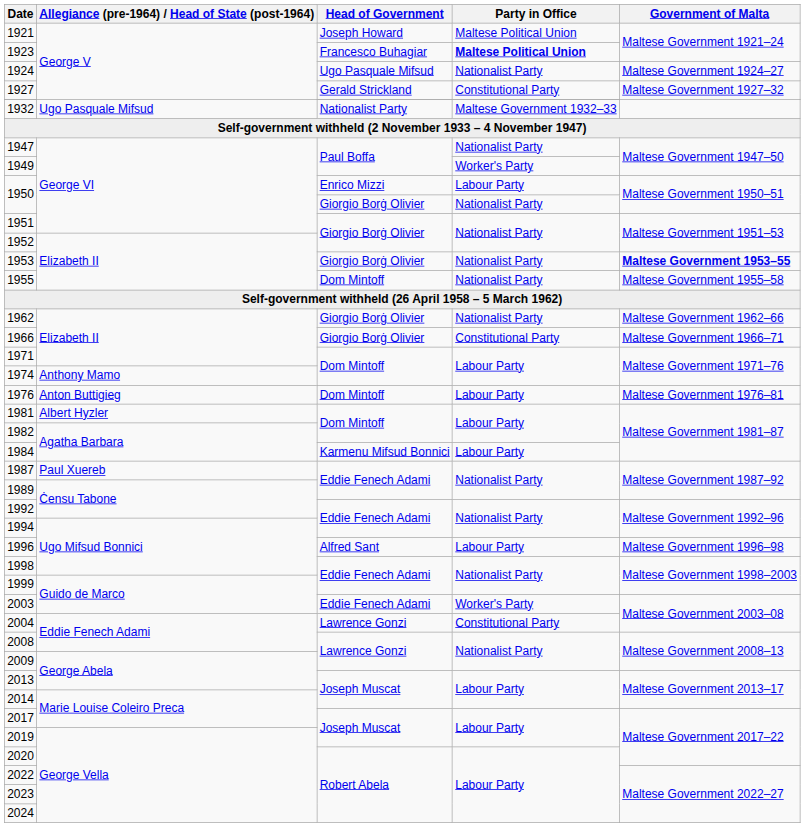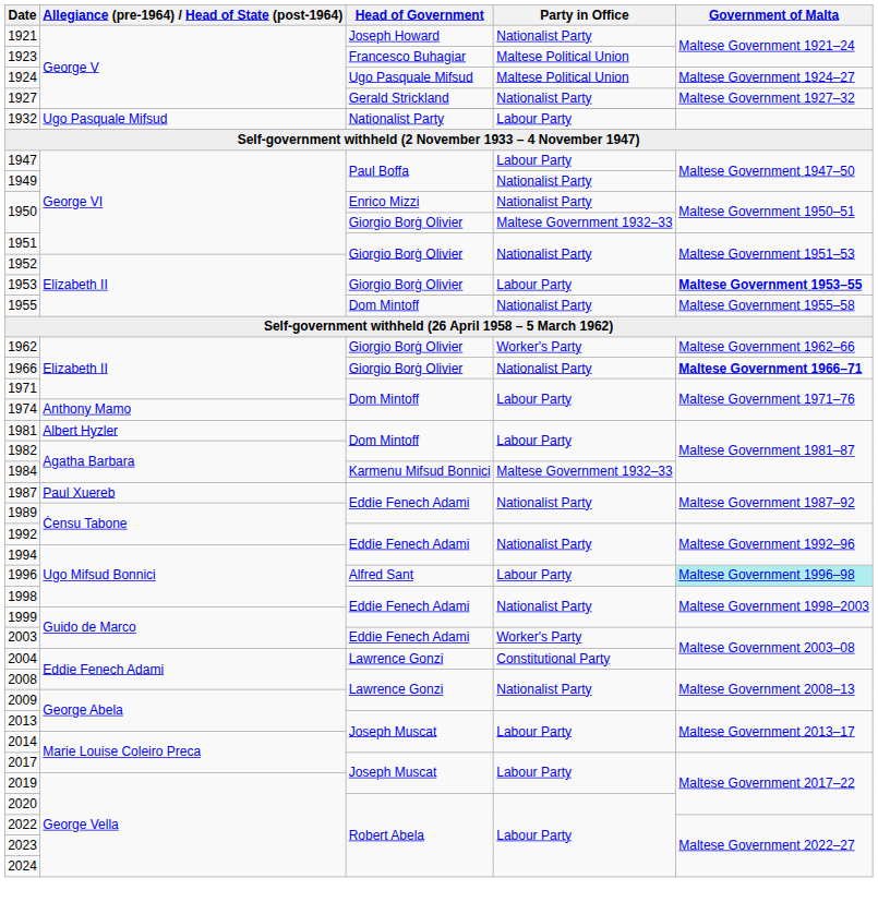1921 | Party in Office: Maltese Political Union -> Nationalist Party
1923 | Party in Office: bold -> normal
1924 | Party in Office: Nationalist Party -> Maltese Political Union
1927 | Party in Office: Constitutional Party -> Nationalist Party
1932 | Party in Office: Maltese Government 1932–33 -> Labour Party
1947 | Party in Office: Nationalist Party -> Labour Party
1949 | Party in Office: Worker's Party -> Nationalist Party
1950 / Enrico Mizzi | Party in Office: Labour Party -> Nationalist Party
1950 / Giorgio Borġ Olivier | Party in Office: Nationalist Party -> Maltese Government 1932–33
1953 | Party in Office: Nationalist Party -> Labour Party
1962 | Party in Office: Nationalist Party -> Worker's Party
1966 | Party in Office: Constitutional Party -> Nationalist Party
1966 | Government of Malta: normal -> bold
- row: 1976 | Anton Buttigieg | Dom Mintoff | Labour Party | Maltese Government 1976–81
1984 | Party in Office: Labour Party -> Maltese Government 1932–33
1996 | Government of Malta: no background -> paleturquoise background
